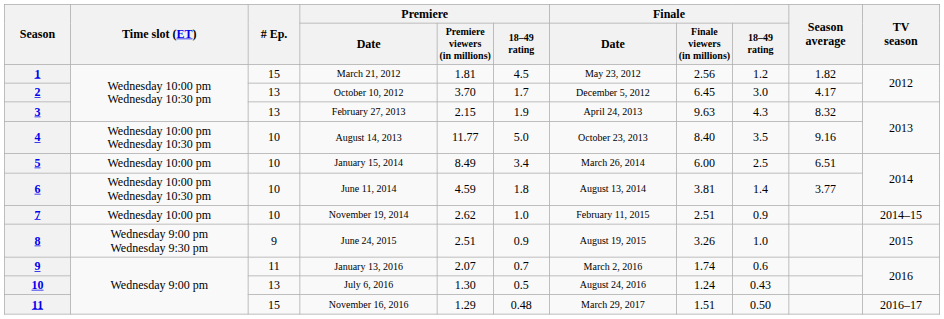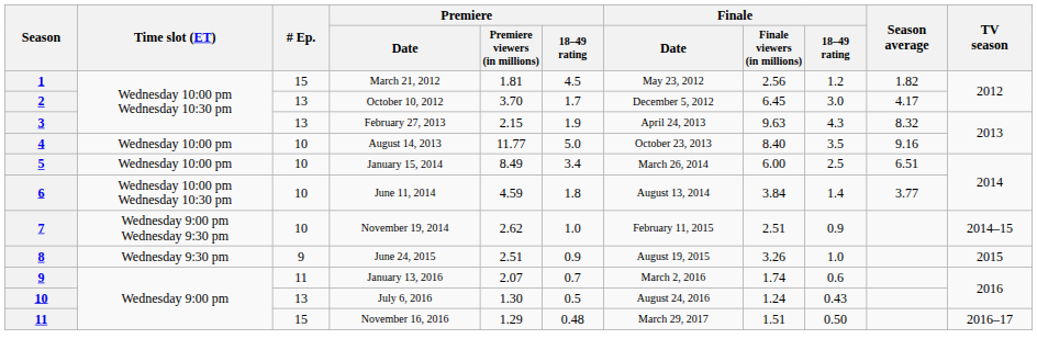August 14, 2013 | Time slot (ET): Wednesday 10:00 pm Wednesday 10:30 pm -> Wednesday 10:00 pm
June 11, 2014 | Finale / Finale viewers (in millions): 3.81 -> 3.84
November 19, 2014 | Time slot (ET): Wednesday 10:00 pm -> Wednesday 9:00 pm Wednesday 9:30 pm
June 24, 2015 | Time slot (ET): Wednesday 9:00 pm Wednesday 9:30 pm -> Wednesday 9:30 pm
